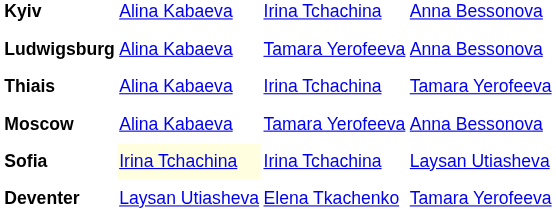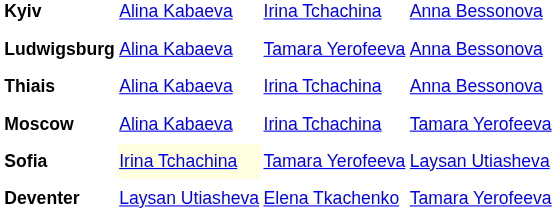Thiais | column 4: Tamara Yerofeeva -> Anna Bessonova
Moscow | column 3: Tamara Yerofeeva -> Irina Tchachina
Moscow | column 4: Anna Bessonova -> Tamara Yerofeeva
Sofia | column 3: Irina Tchachina -> Tamara Yerofeeva
